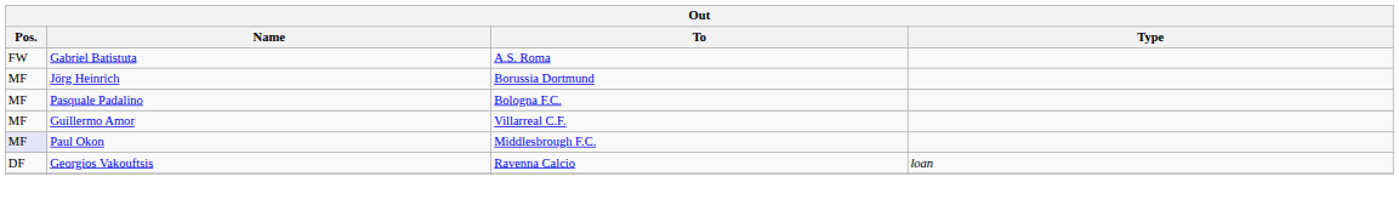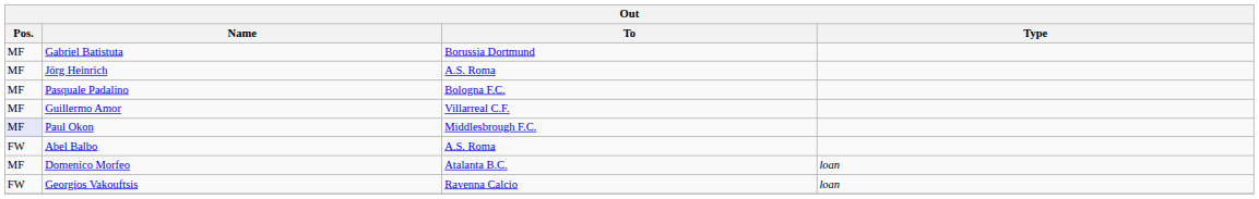Gabriel Batistuta | Pos.: FW -> MF
Gabriel Batistuta | To: A.S. Roma -> Borussia Dortmund
Jörg Heinrich | To: Borussia Dortmund -> A.S. Roma
+ row: FW | Abel Balbo | A.S. Roma
+ row: MF | Domenico Morfeo | Atalanta B.C. | loan
Georgios Vakouftsis | Pos.: DF -> FW
